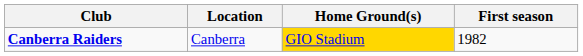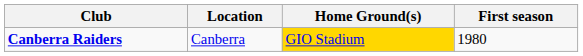Canberra Raiders | First season: 1982 -> 1980
